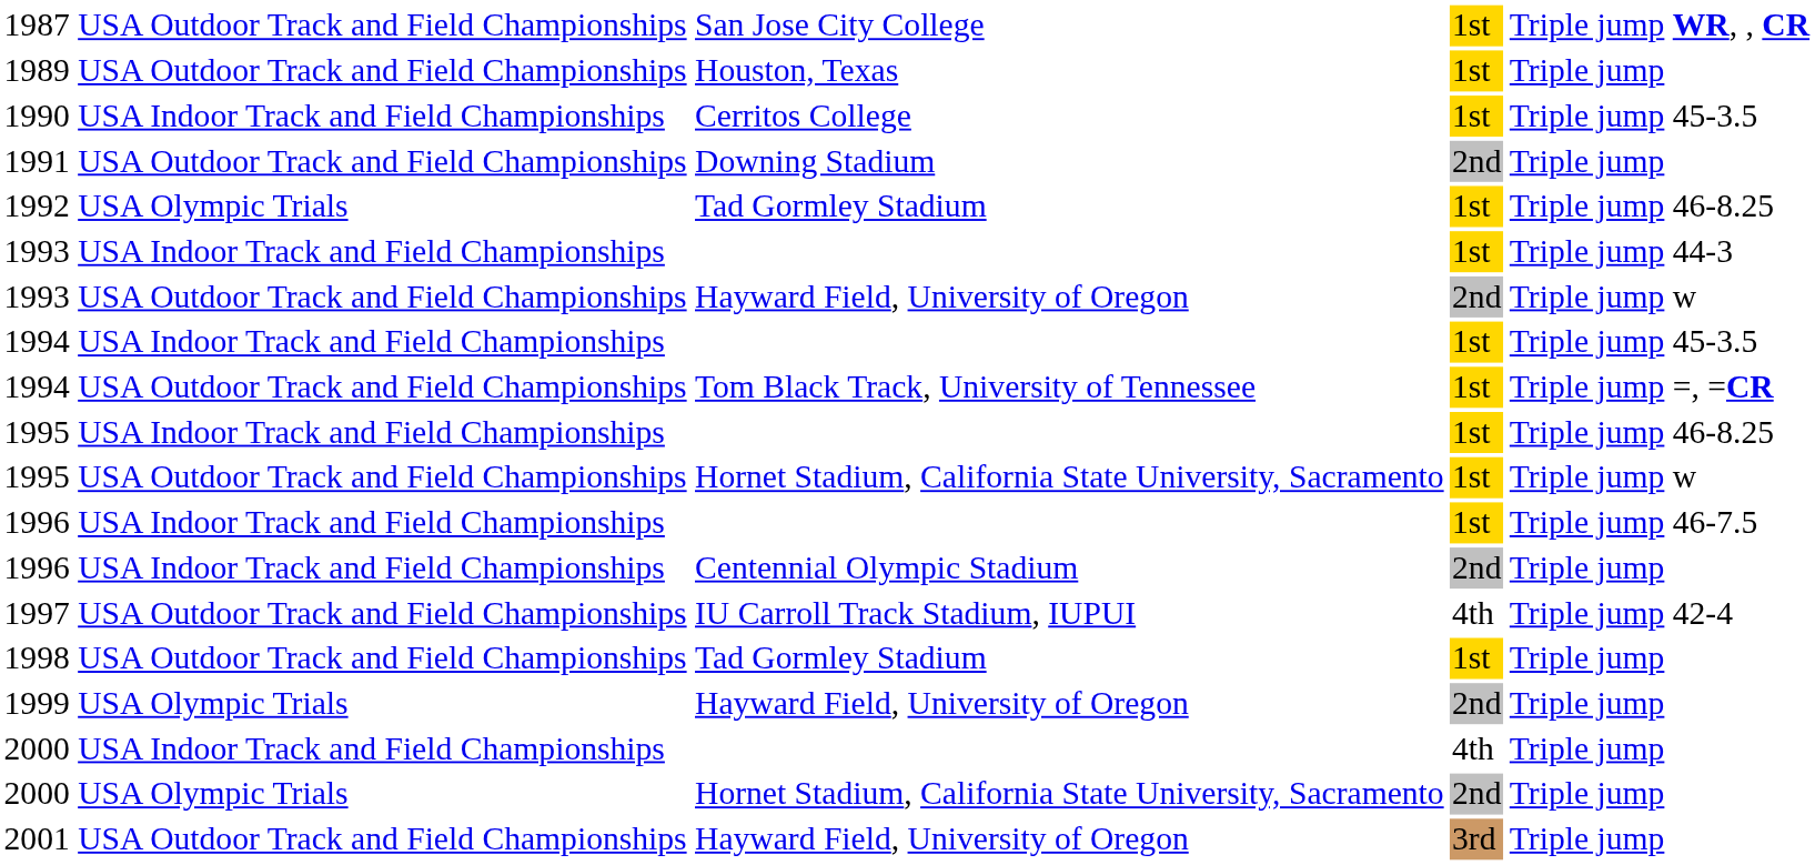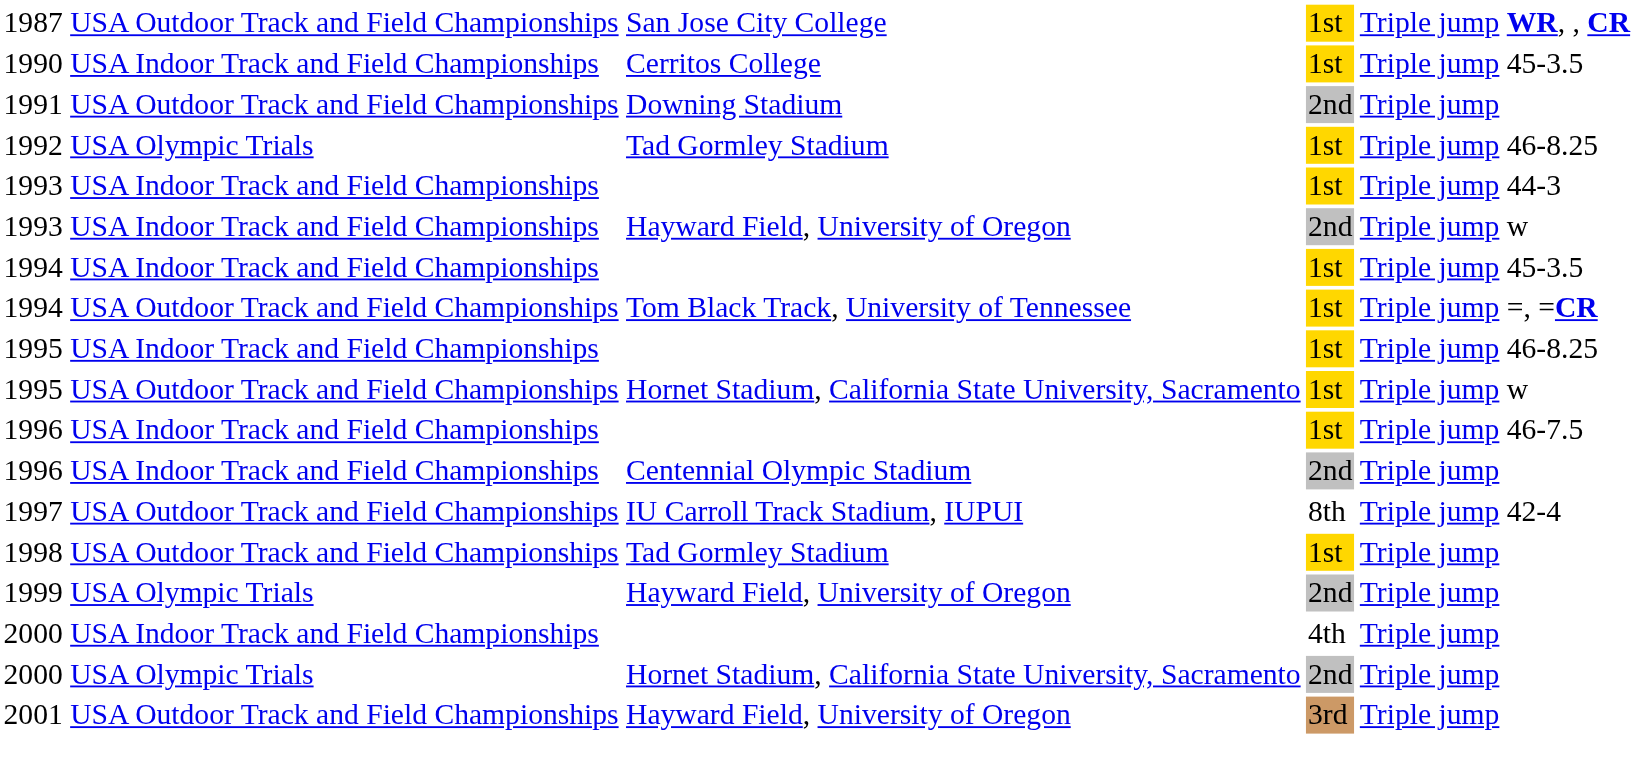- row: 1989 | USA Outdoor Track and Field Championships | Houston, Texas | 1st | Triple jump
1993 / Hayward Field, University of Oregon | column 2: USA Outdoor Track and Field Championships -> USA Indoor Track and Field Championships
1997 | column 4: 4th -> 8th
